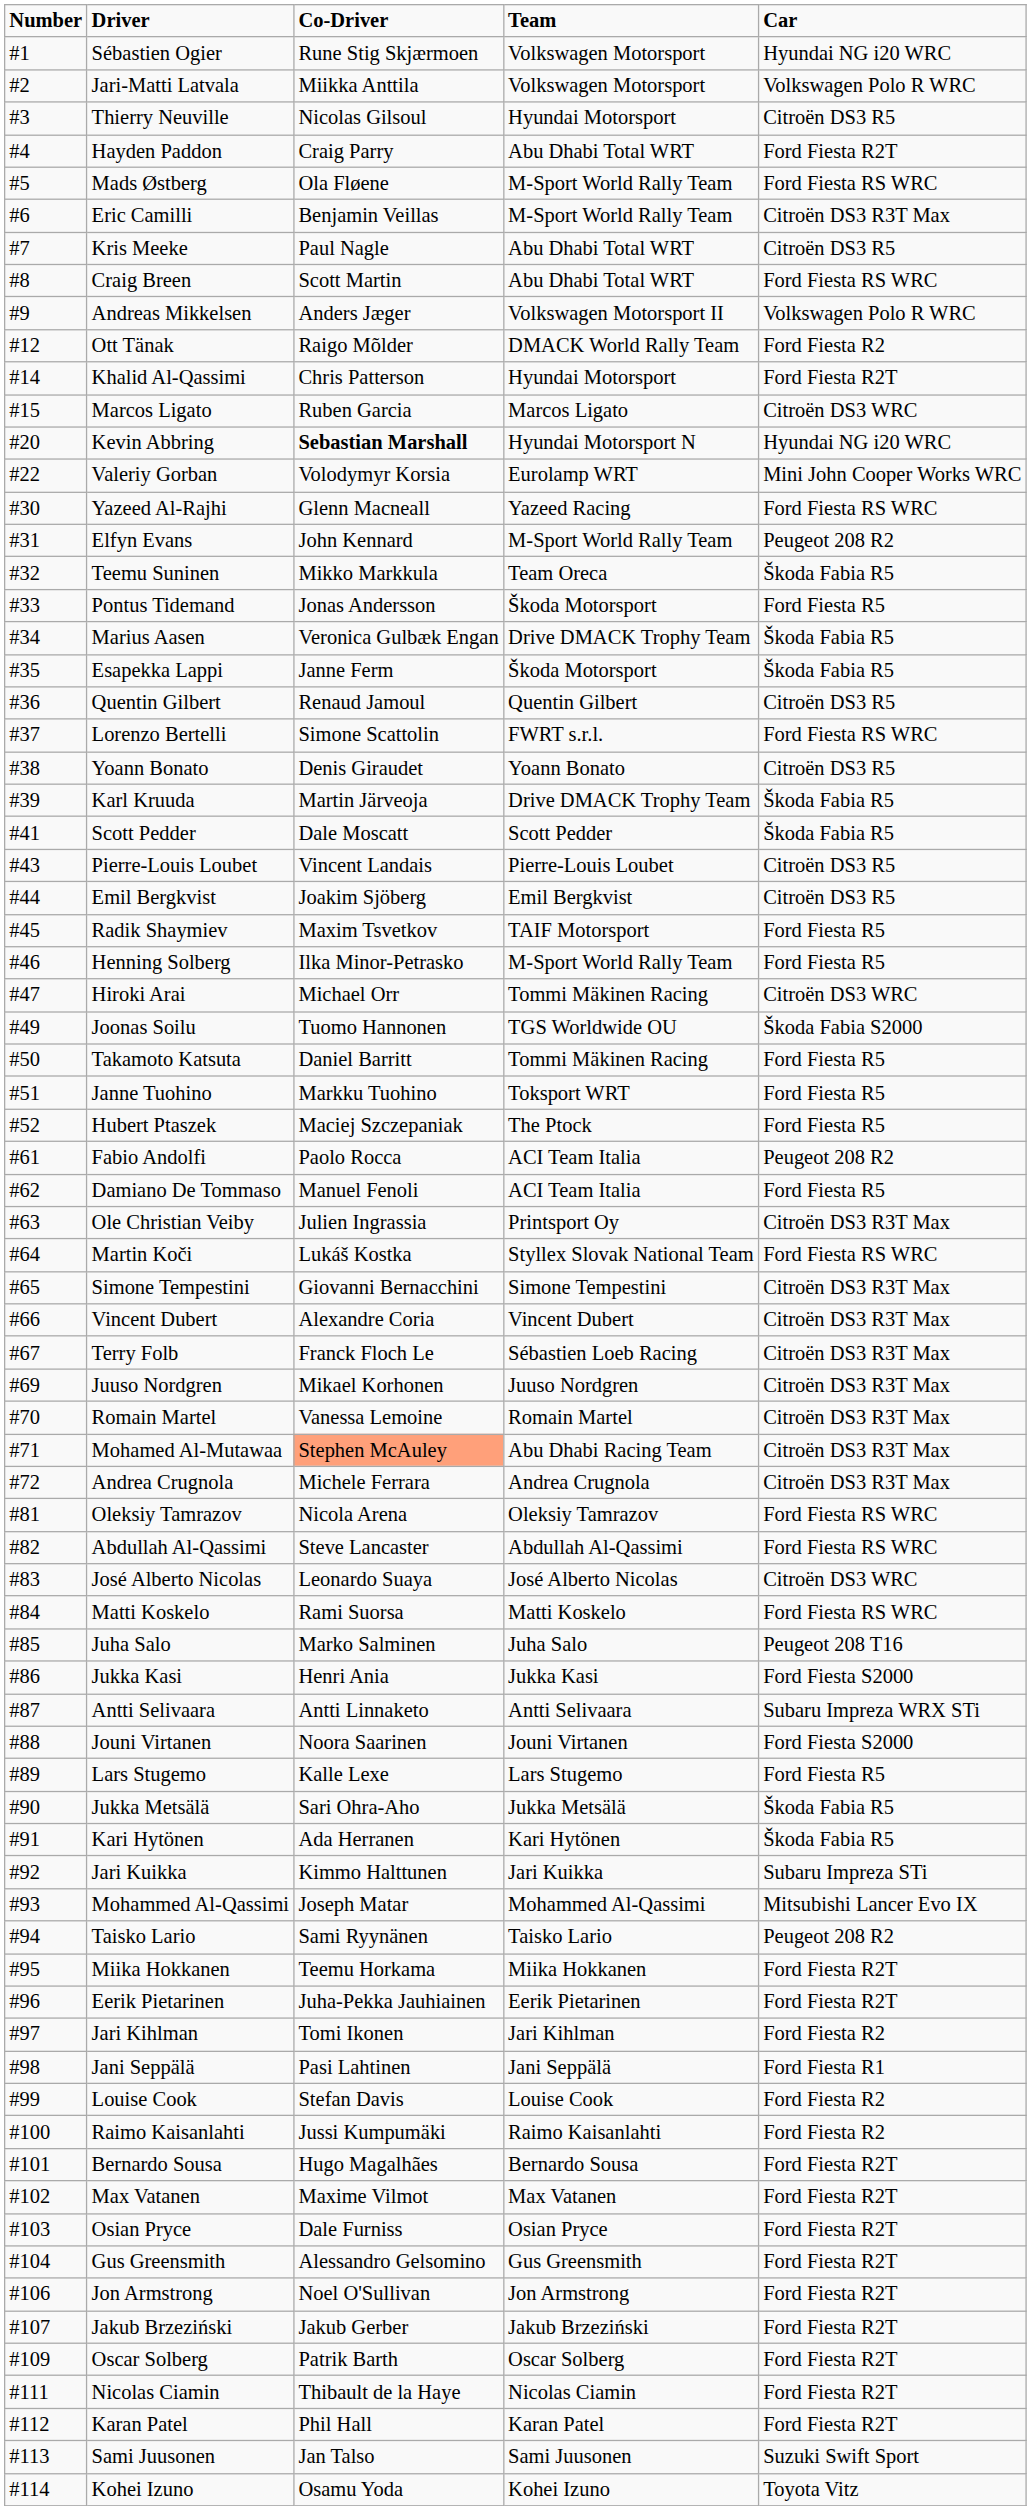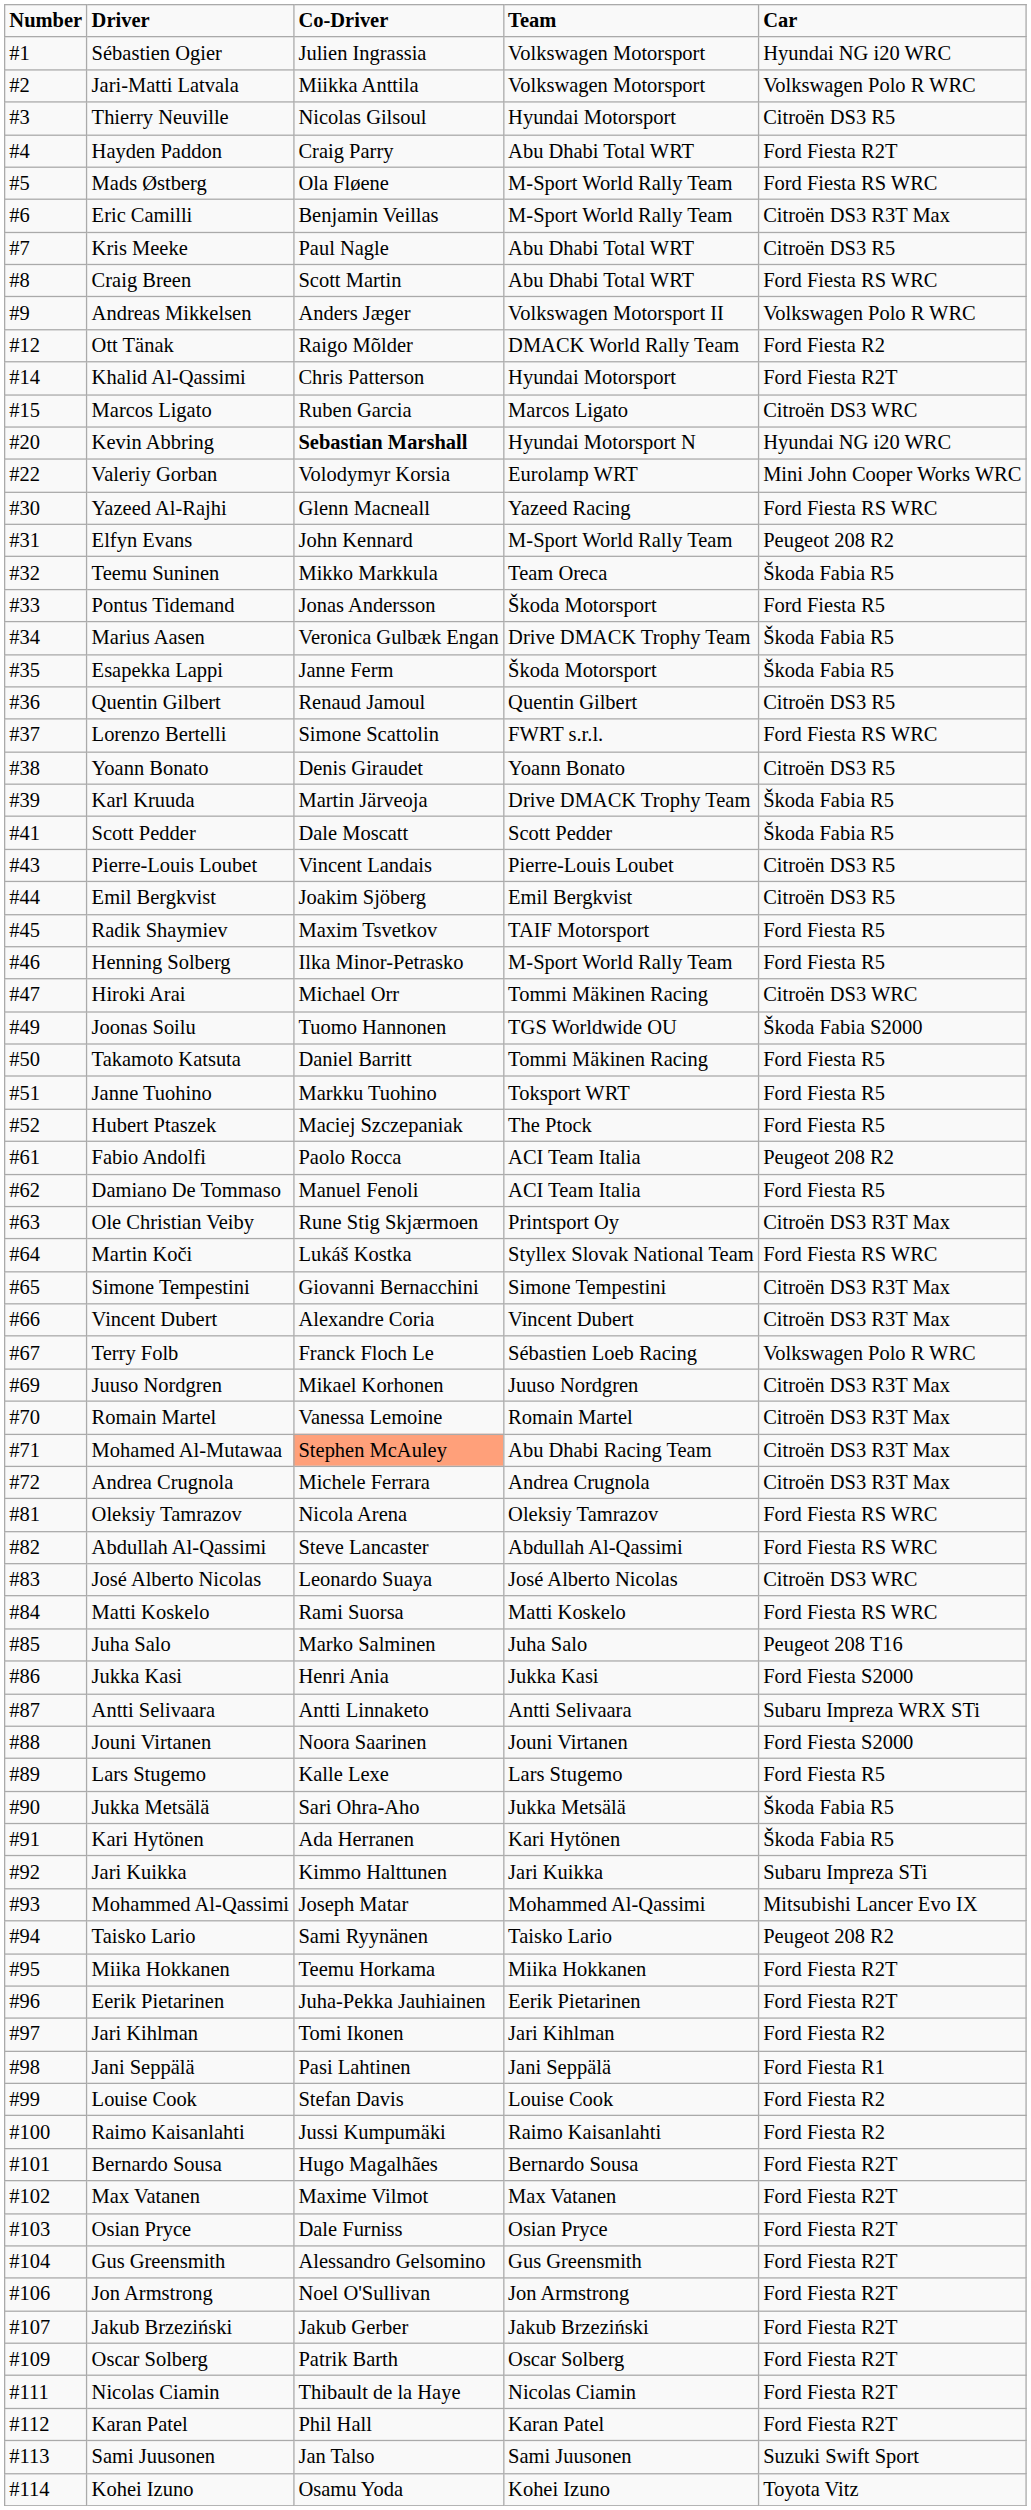Sébastien Ogier | Co-Driver: Rune Stig Skjærmoen -> Julien Ingrassia
Ole Christian Veiby | Co-Driver: Julien Ingrassia -> Rune Stig Skjærmoen
Terry Folb | Car: Citroën DS3 R3T Max -> Volkswagen Polo R WRC
